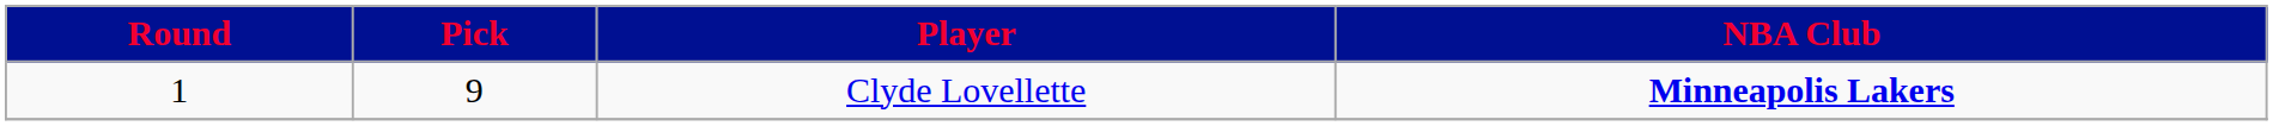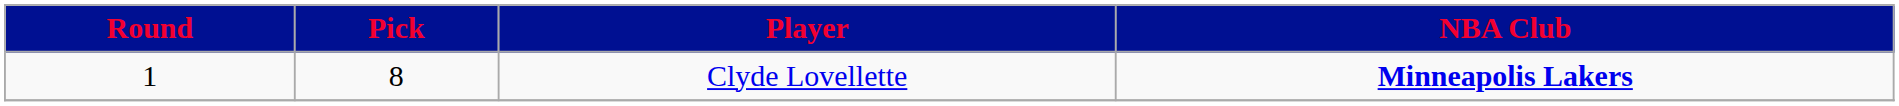Clyde Lovellette | Pick: 9 -> 8
